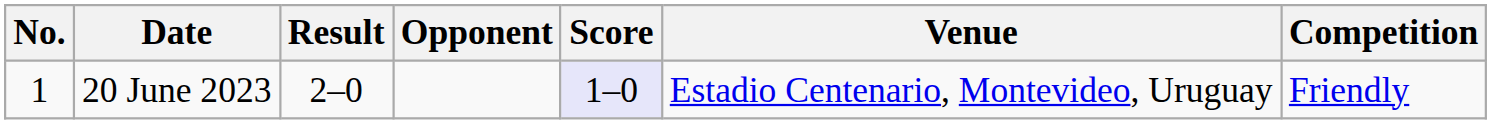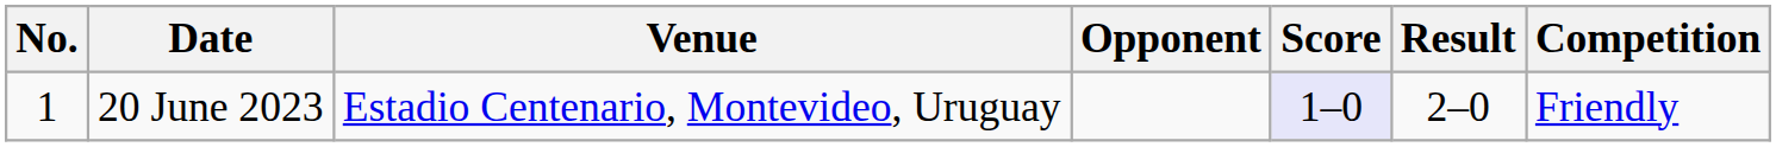columns swapped: Venue <-> Result
